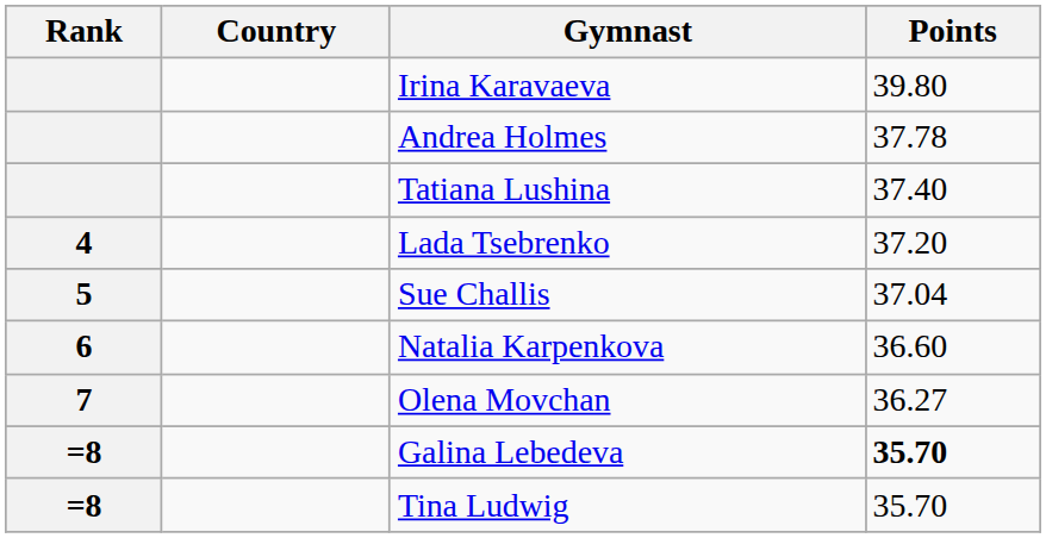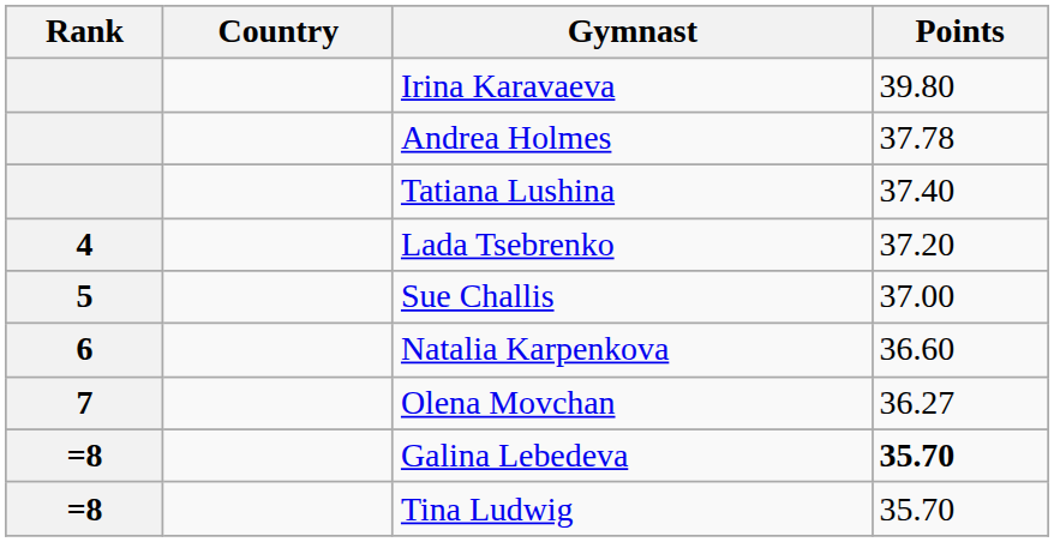Sue Challis | Points: 37.04 -> 37.00
